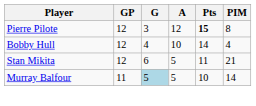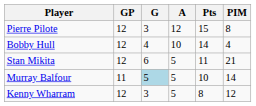Pierre Pilote | Pts: bold -> normal
+ row: Kenny Wharram | 12 | 3 | 5 | 8 | 12
